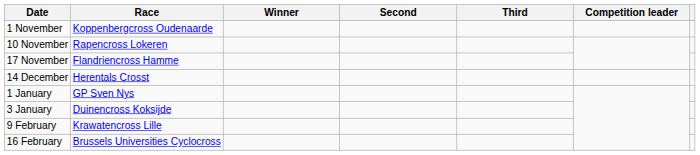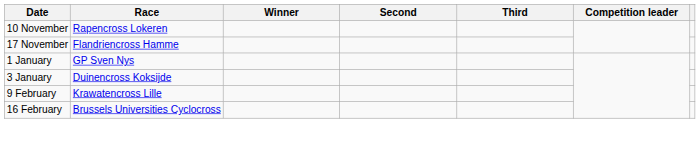- row: 1 November | Koppenbergcross Oudenaarde
- row: 14 December | Herentals Crosst
